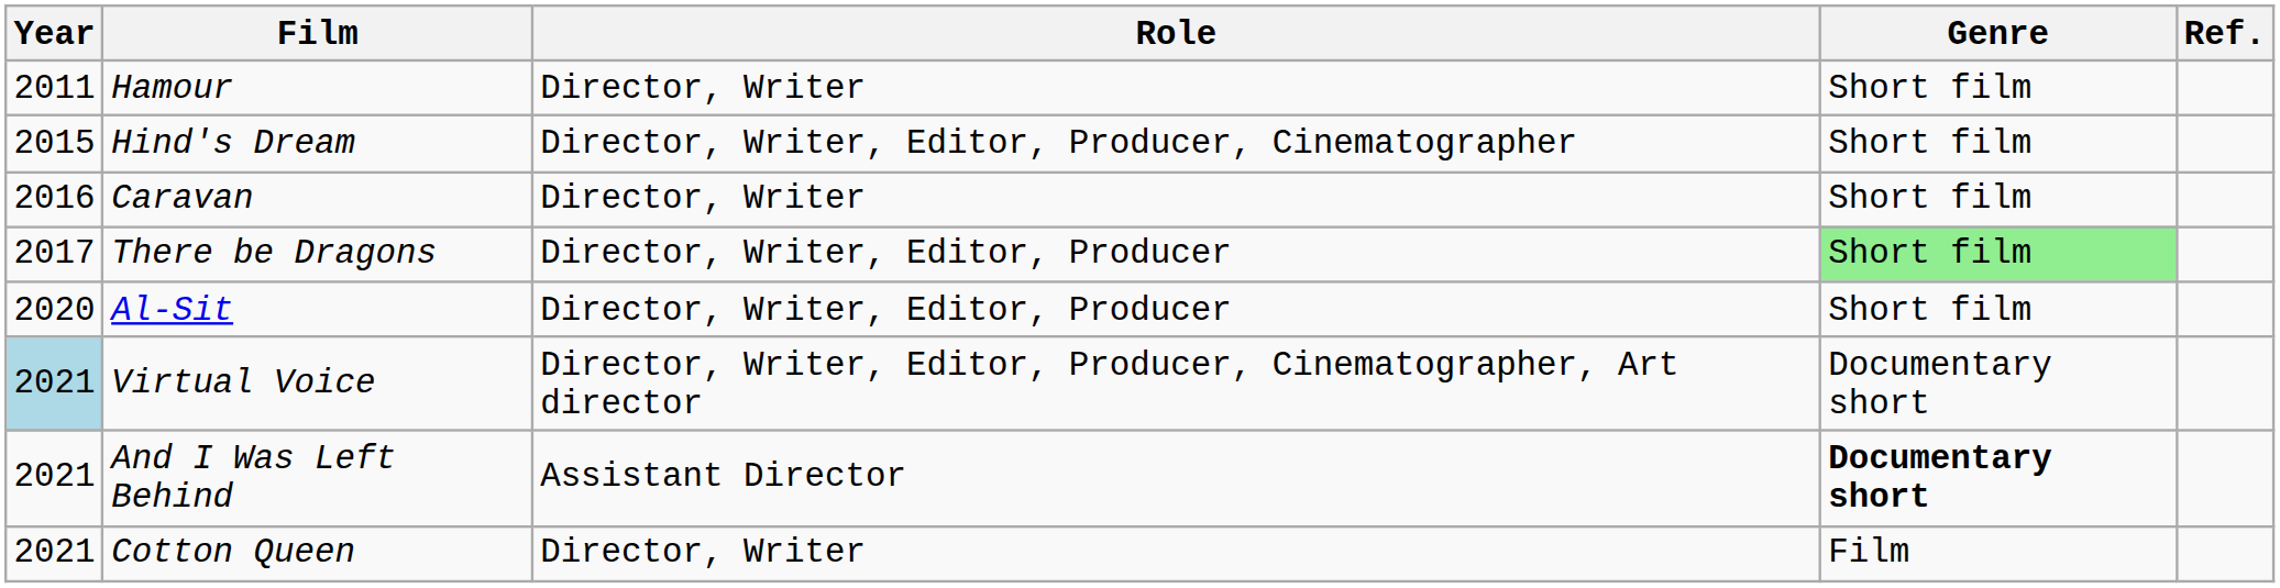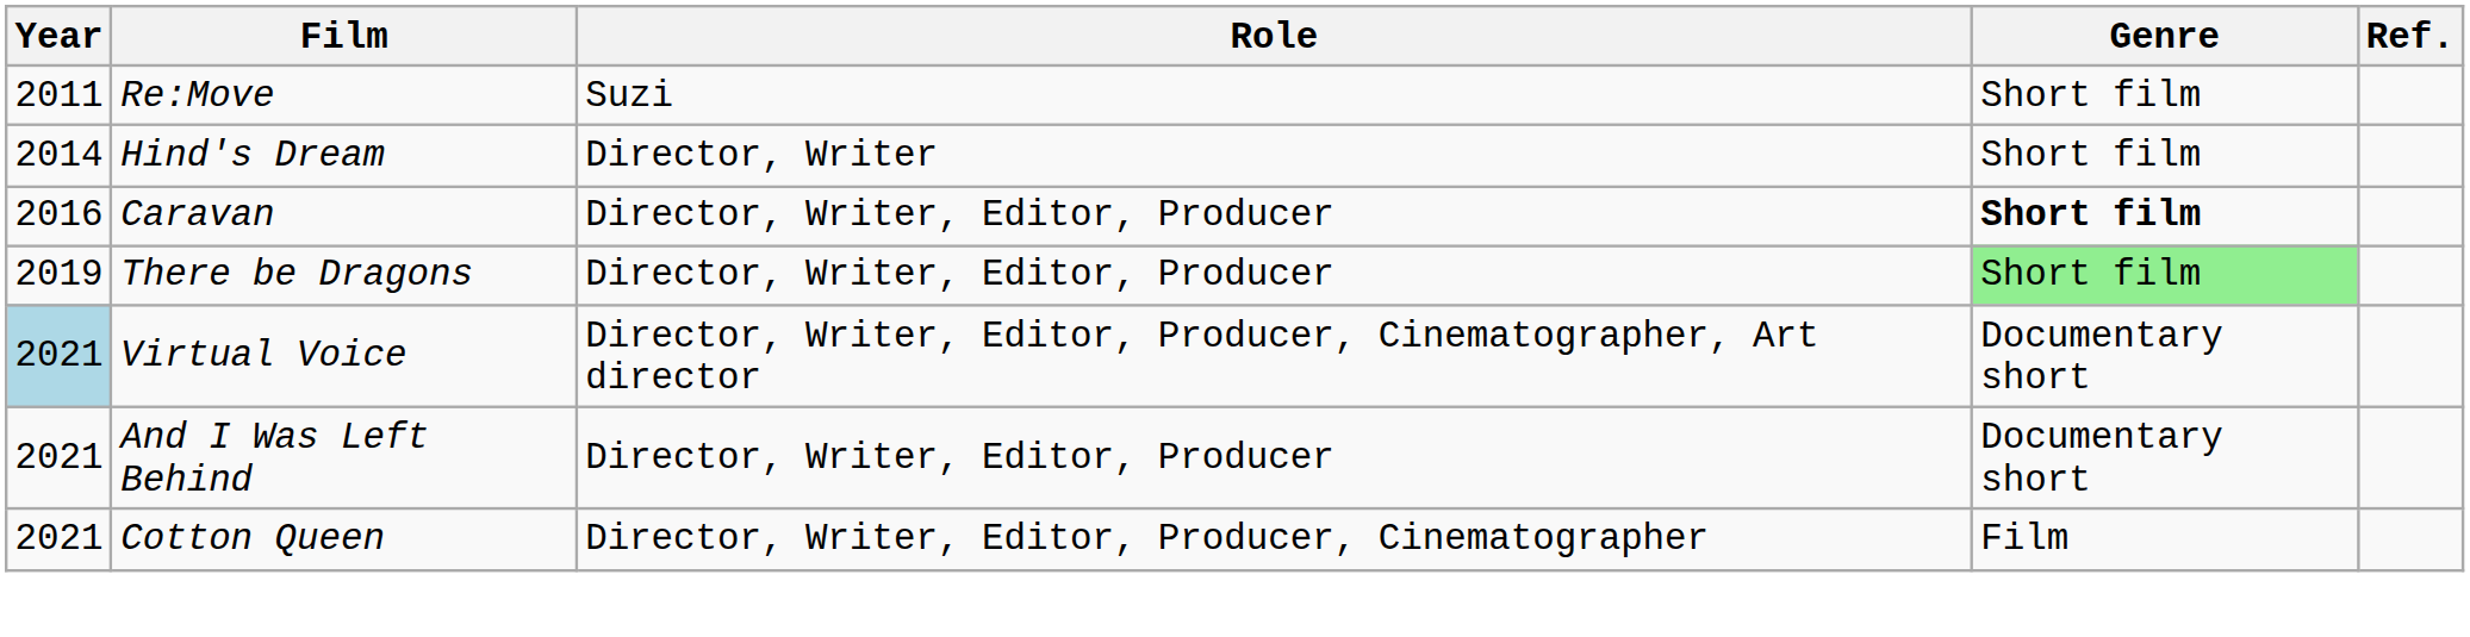+ row: 2011 | Re:Move | Suzi | Short film
- row: 2011 | Hamour | Director, Writer | Short film
Hind's Dream | Year: 2015 -> 2014
Hind's Dream | Role: Director, Writer, Editor, Producer, Cinematographer -> Director, Writer
Caravan | Role: Director, Writer -> Director, Writer, Editor, Producer
Caravan | Genre: normal -> bold
There be Dragons | Year: 2017 -> 2019
- row: 2020 | Al-Sit | Director, Writer, Editor, Producer | Short film
And I Was Left Behind | Role: Assistant Director -> Director, Writer, Editor, Producer
And I Was Left Behind | Genre: bold -> normal
Cotton Queen | Role: Director, Writer -> Director, Writer, Editor, Producer, Cinematographer
